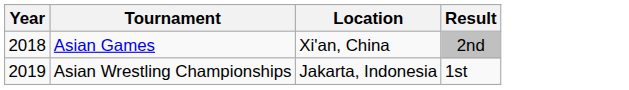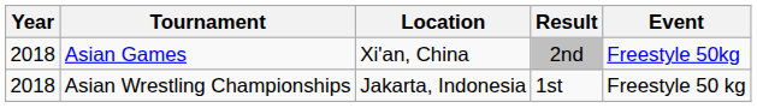+ column: Event | Freestyle 50kg | Freestyle 50 kg
Asian Wrestling Championships | Year: 2019 -> 2018
